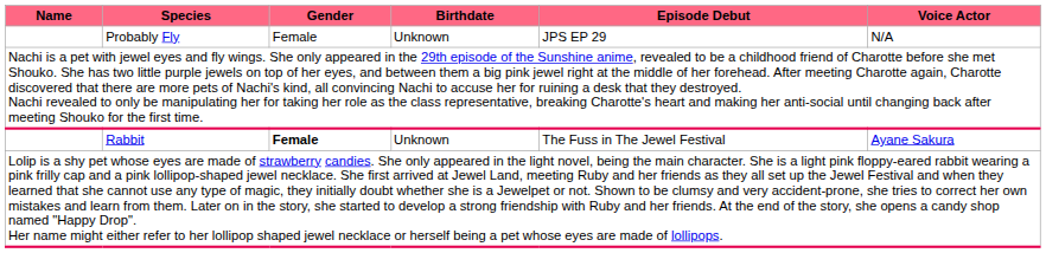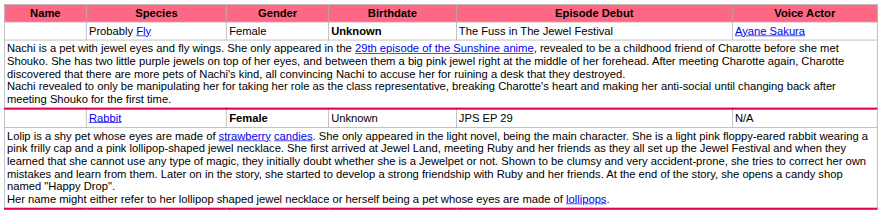Probably Fly | Birthdate: normal -> bold
Probably Fly | Episode Debut: JPS EP 29 -> The Fuss in The Jewel Festival
Probably Fly | Voice Actor: N/A -> Ayane Sakura
Rabbit | Episode Debut: The Fuss in The Jewel Festival -> JPS EP 29
Rabbit | Voice Actor: Ayane Sakura -> N/A
